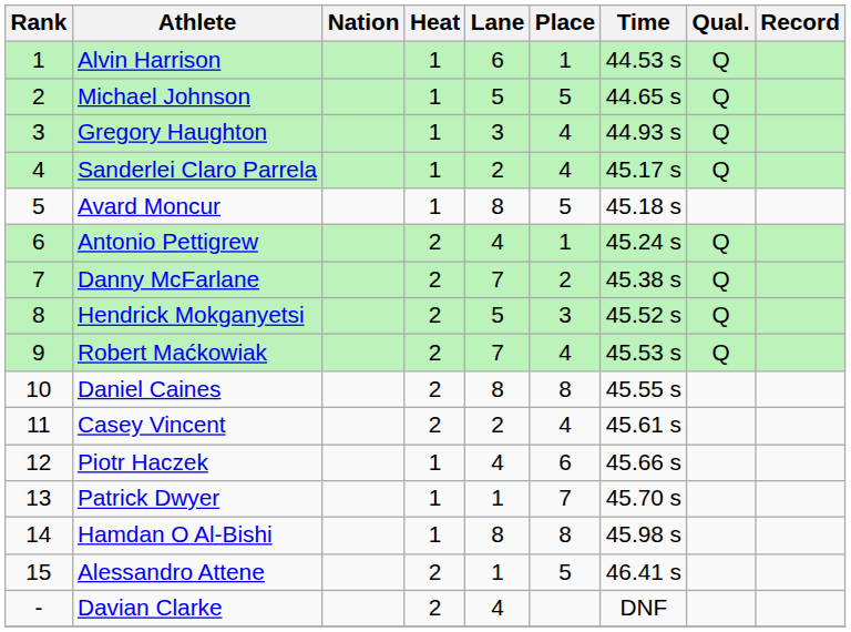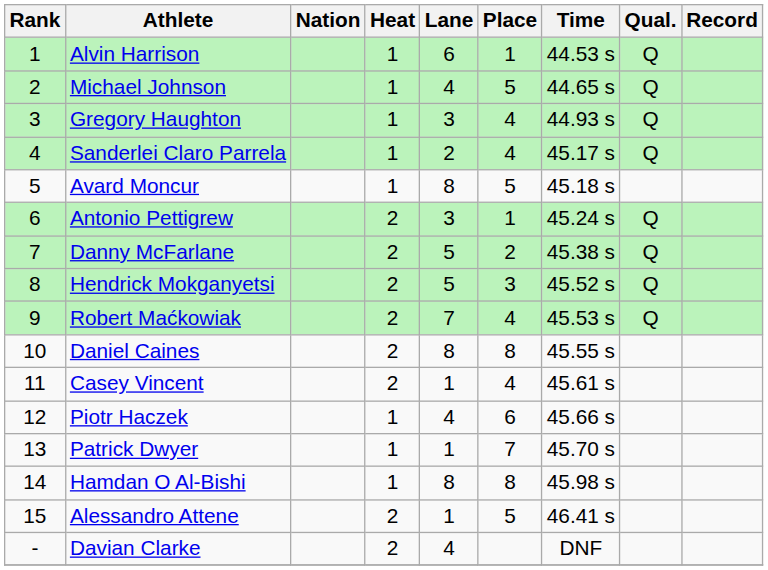Michael Johnson | Lane: 5 -> 4
Antonio Pettigrew | Lane: 4 -> 3
Danny McFarlane | Lane: 7 -> 5
Casey Vincent | Lane: 2 -> 1
